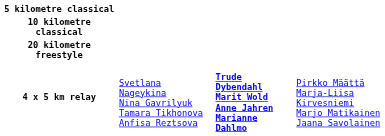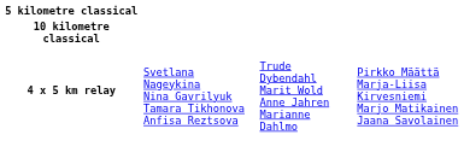- row: 20 kilometre freestyle
4 x 5 km relay | column 3: bold -> normal
